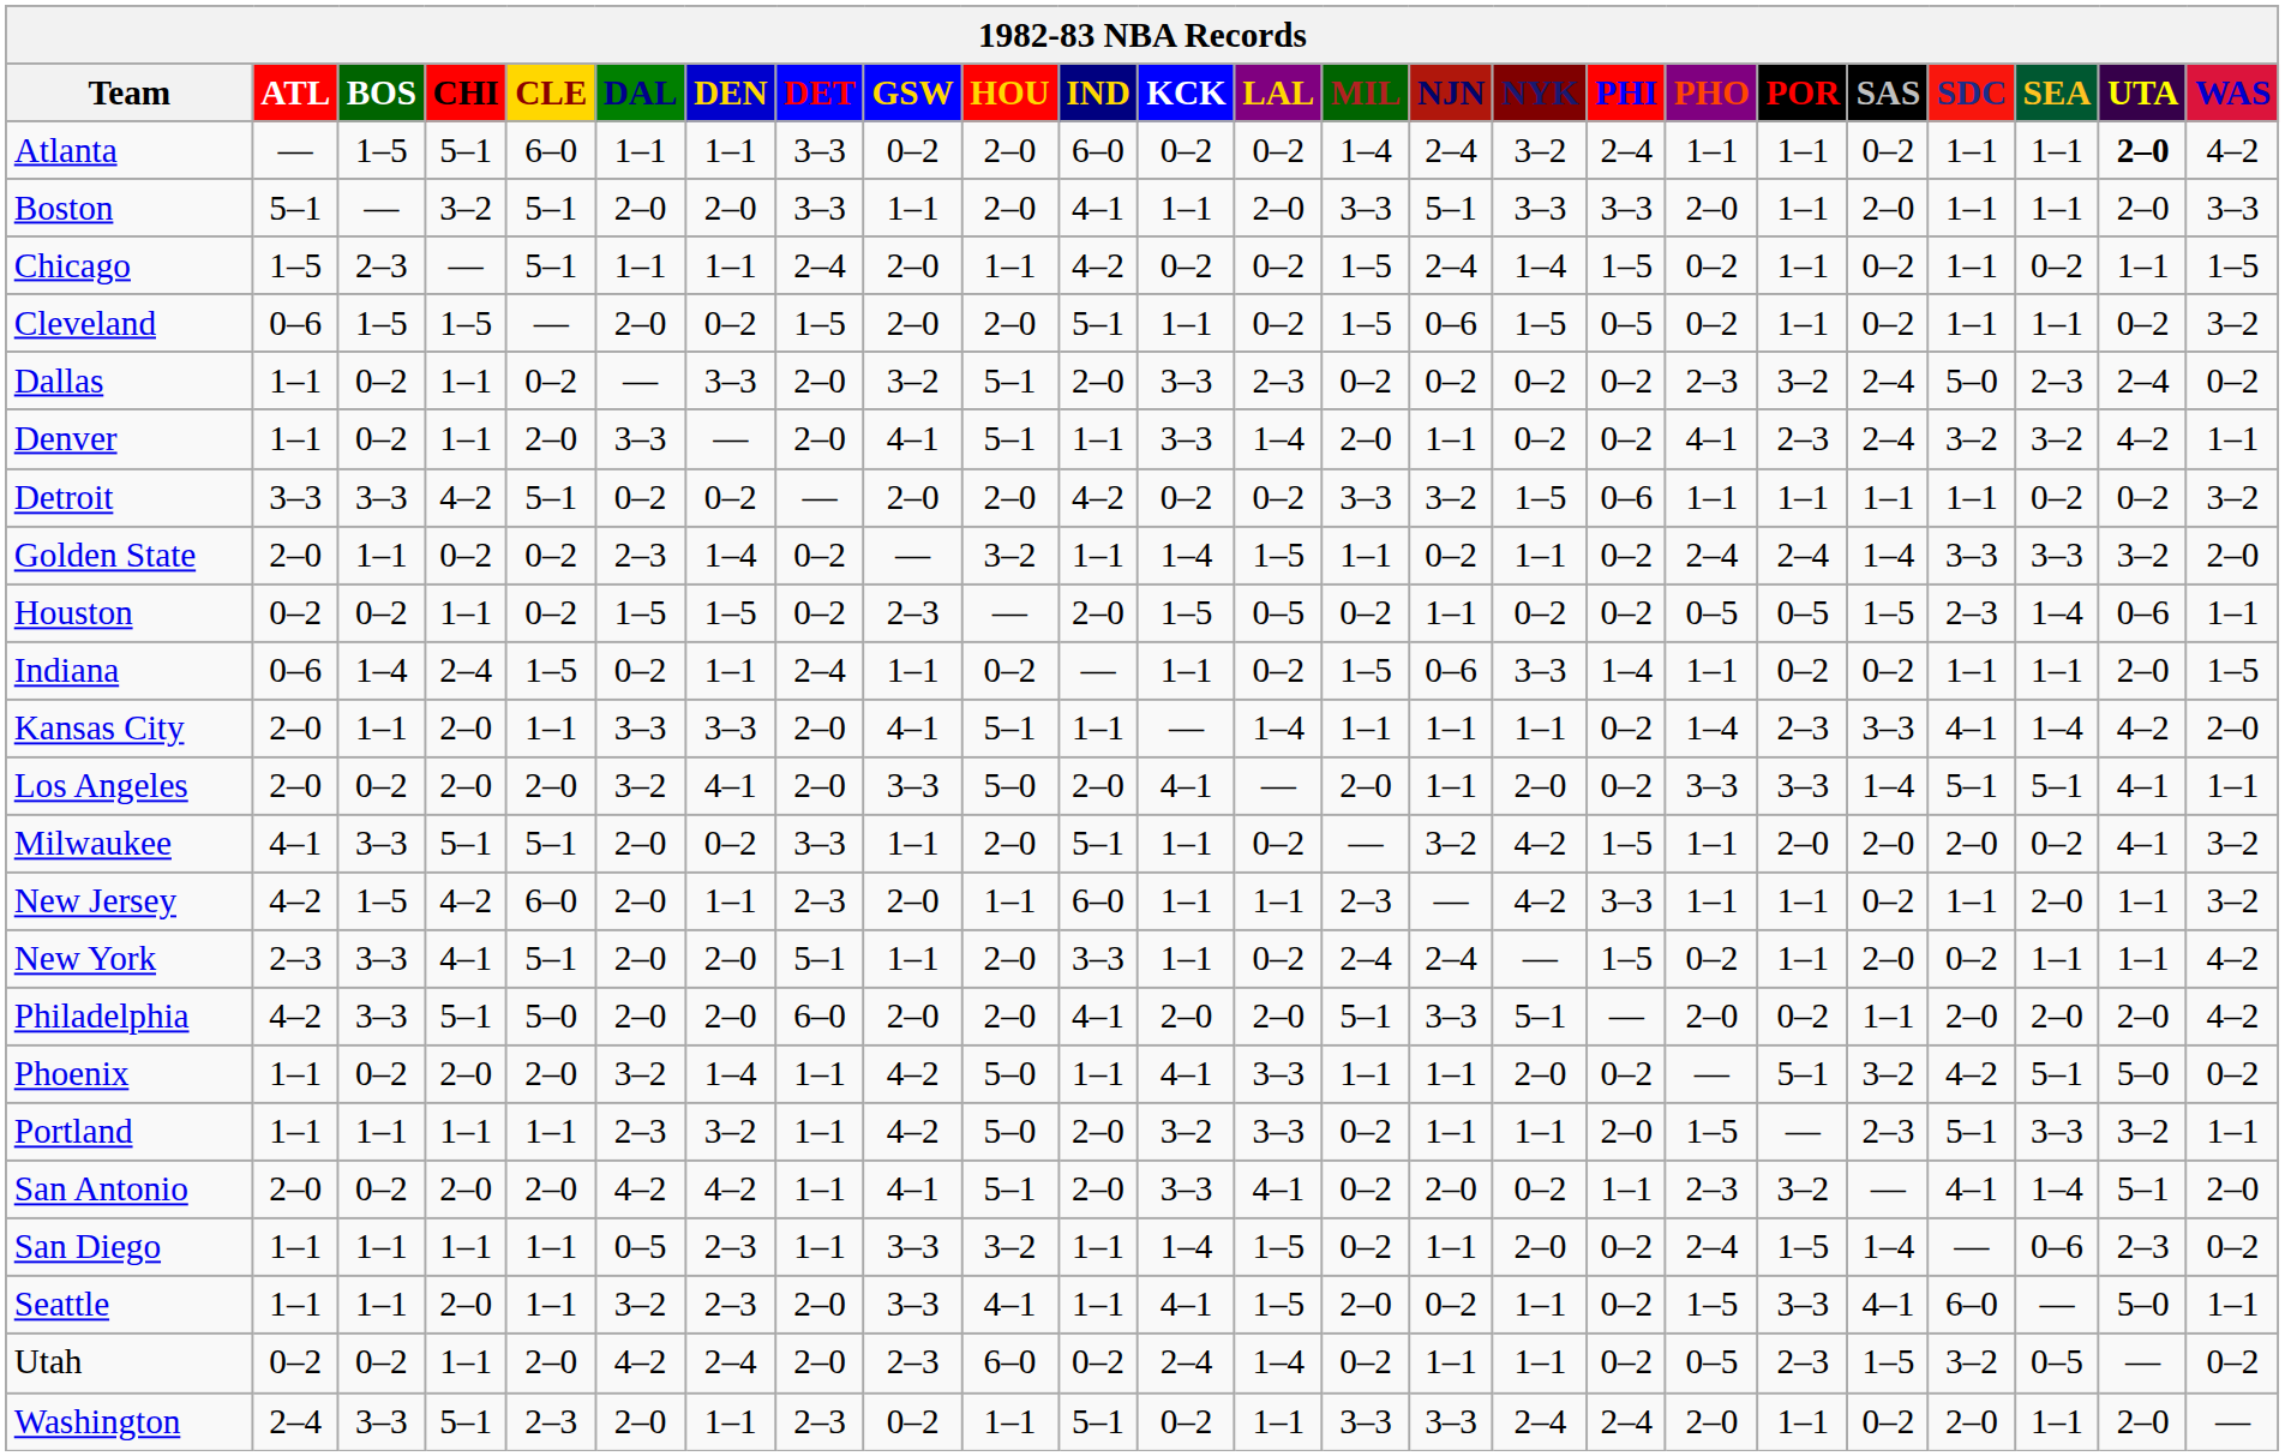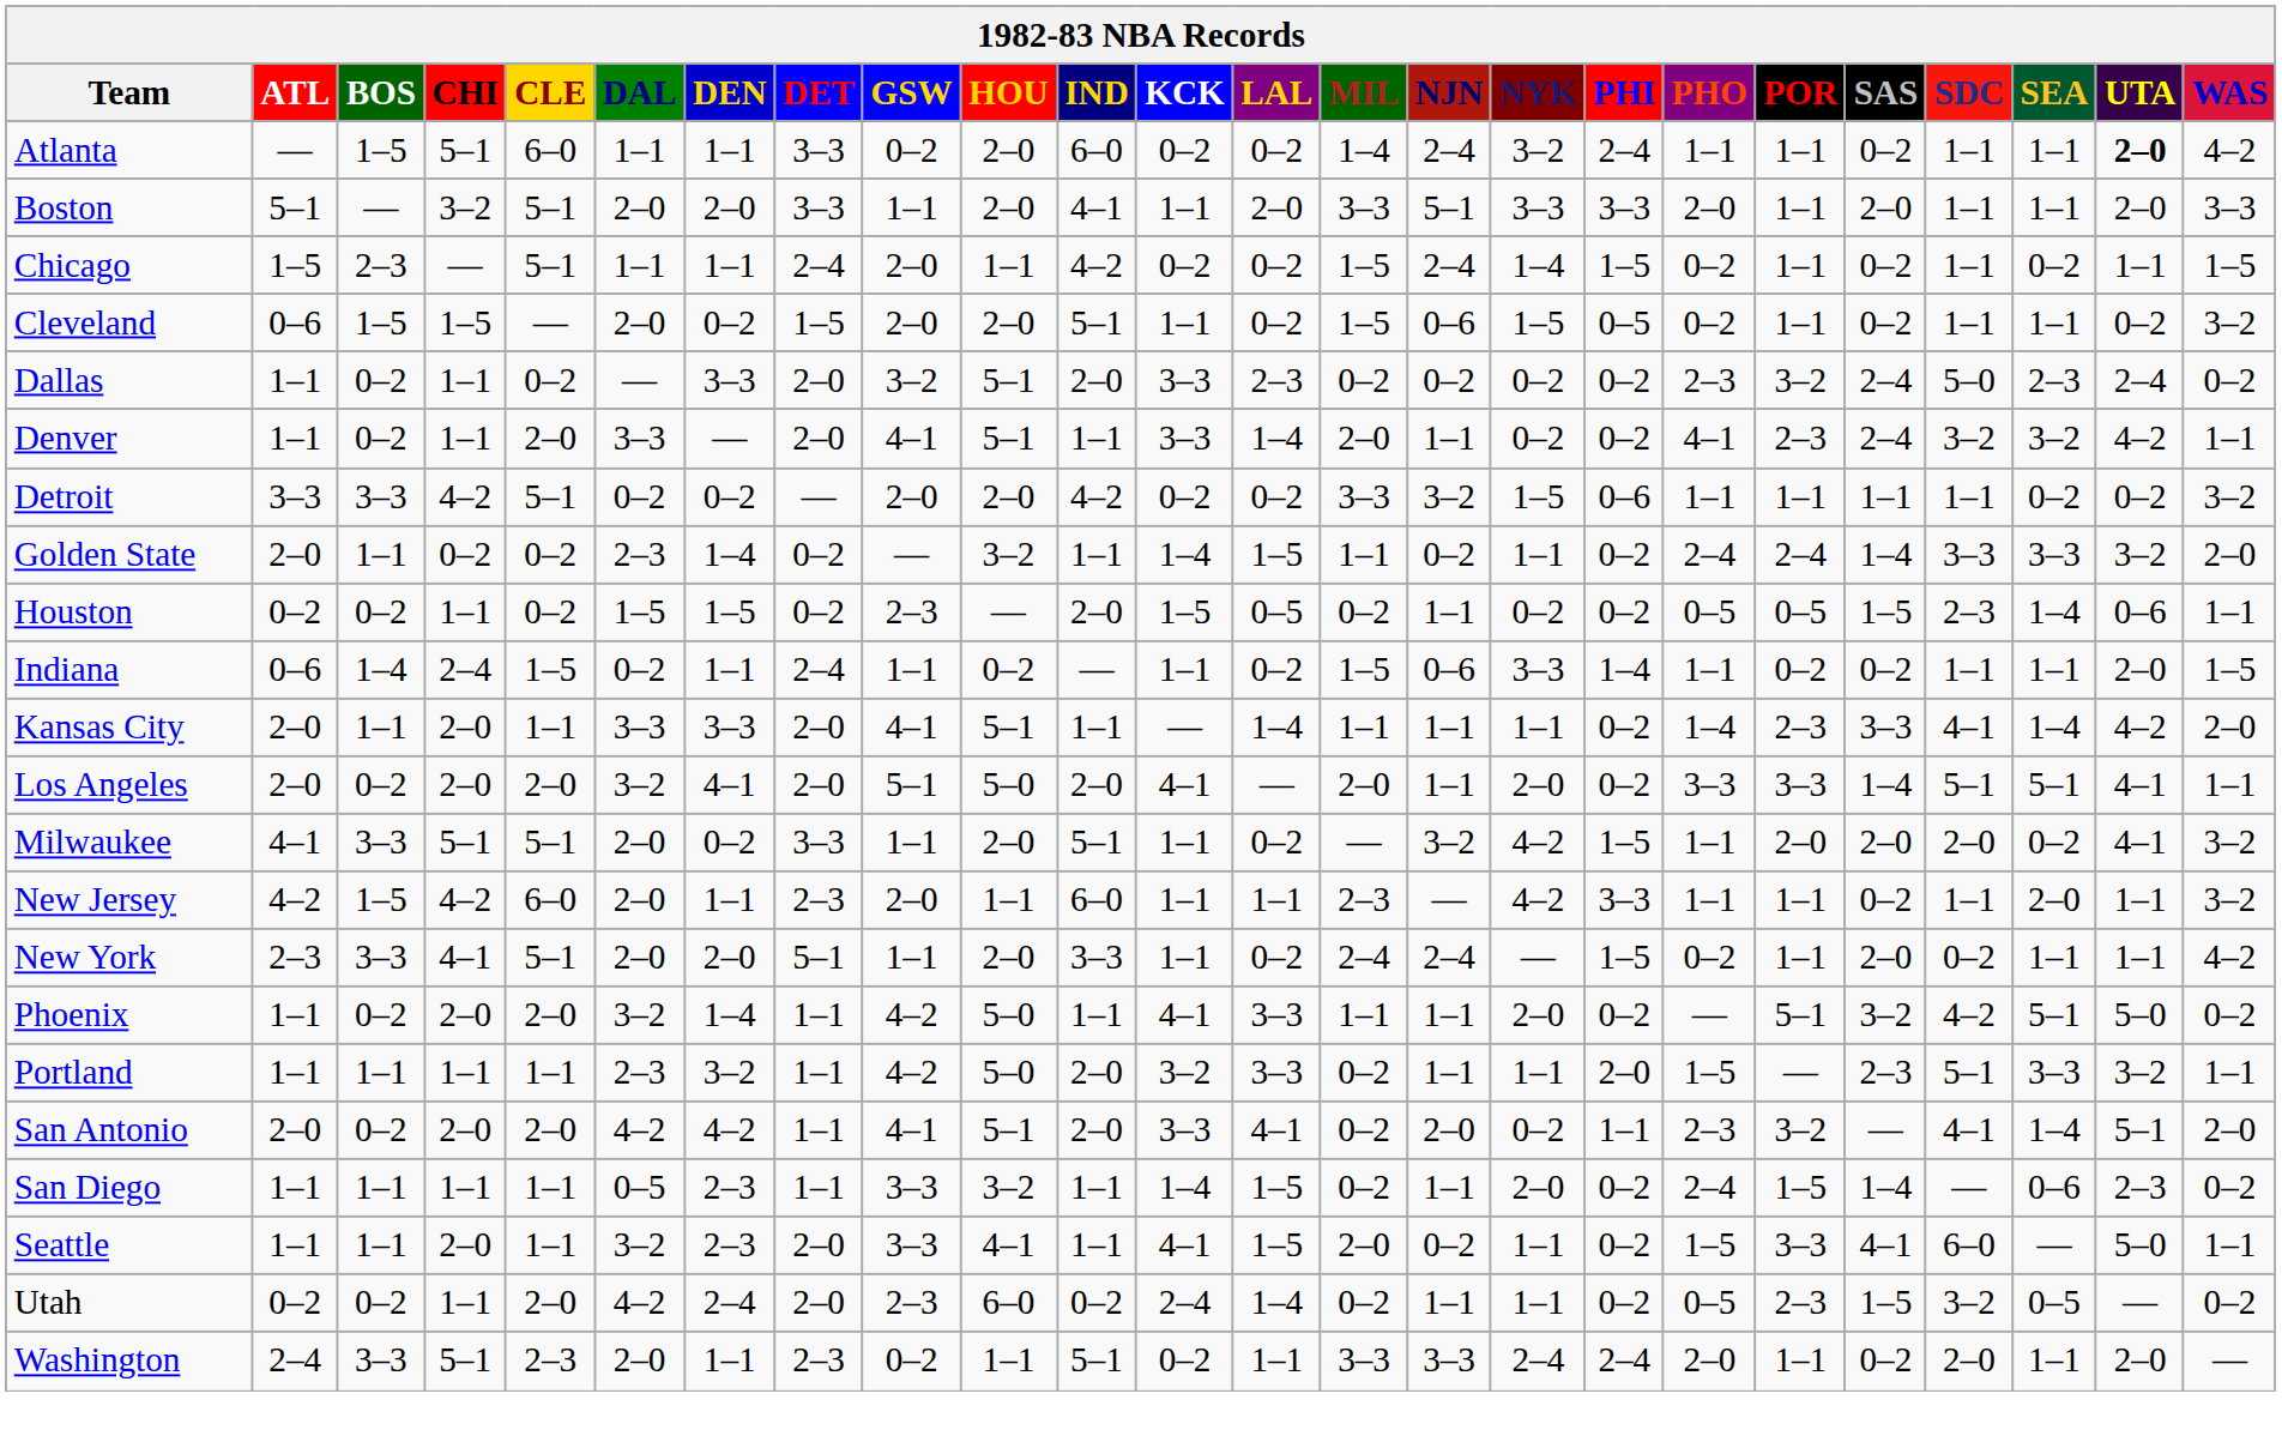Los Angeles | GSW: 3–3 -> 5–1
- row: Philadelphia | 4–2 | 3–3 | 5–1 | 5–0 | 2–0 | 2–0 | 6–0 | 2–0 | 2–0 | 4–1 | 2–0 | 2–0 | 5–1 | 3–3 | 5–1 | — | 2–0 | 0–2 | 1–1 | 2–0 | 2–0 | 2–0 | 4–2
